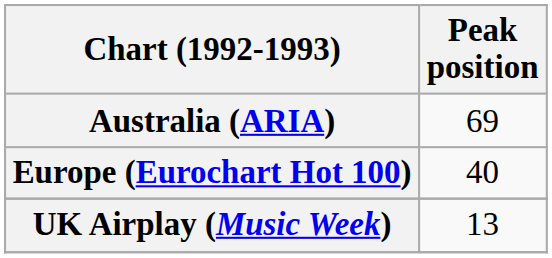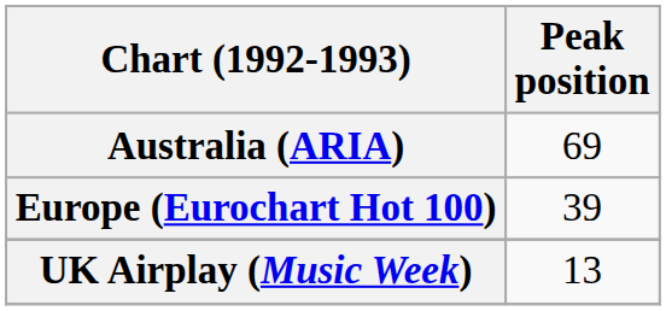Europe (Eurochart Hot 100) | Peak position: 40 -> 39
